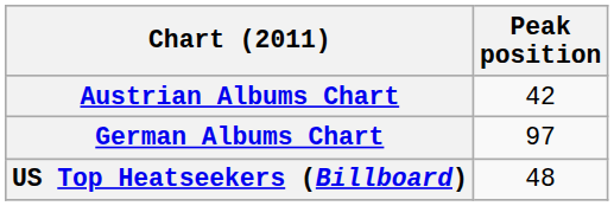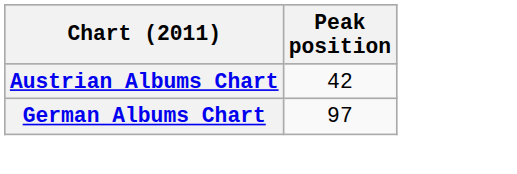- row: US Top Heatseekers (Billboard) | 48
